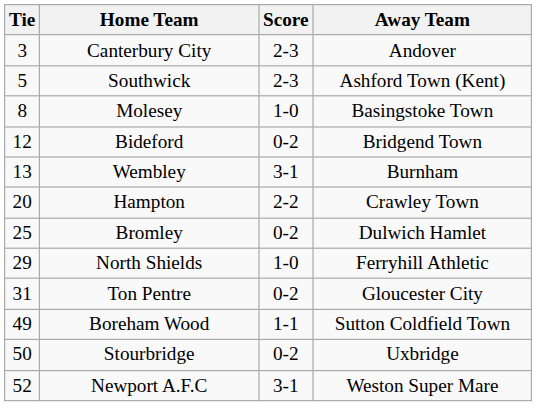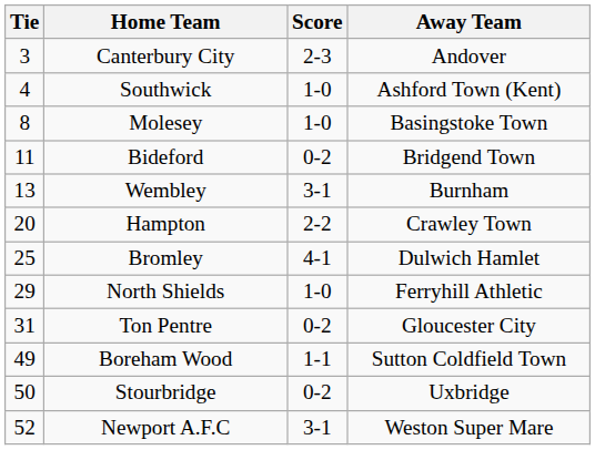Southwick | Tie: 5 -> 4
Southwick | Score: 2-3 -> 1-0
Bideford | Tie: 12 -> 11
Bromley | Score: 0-2 -> 4-1
